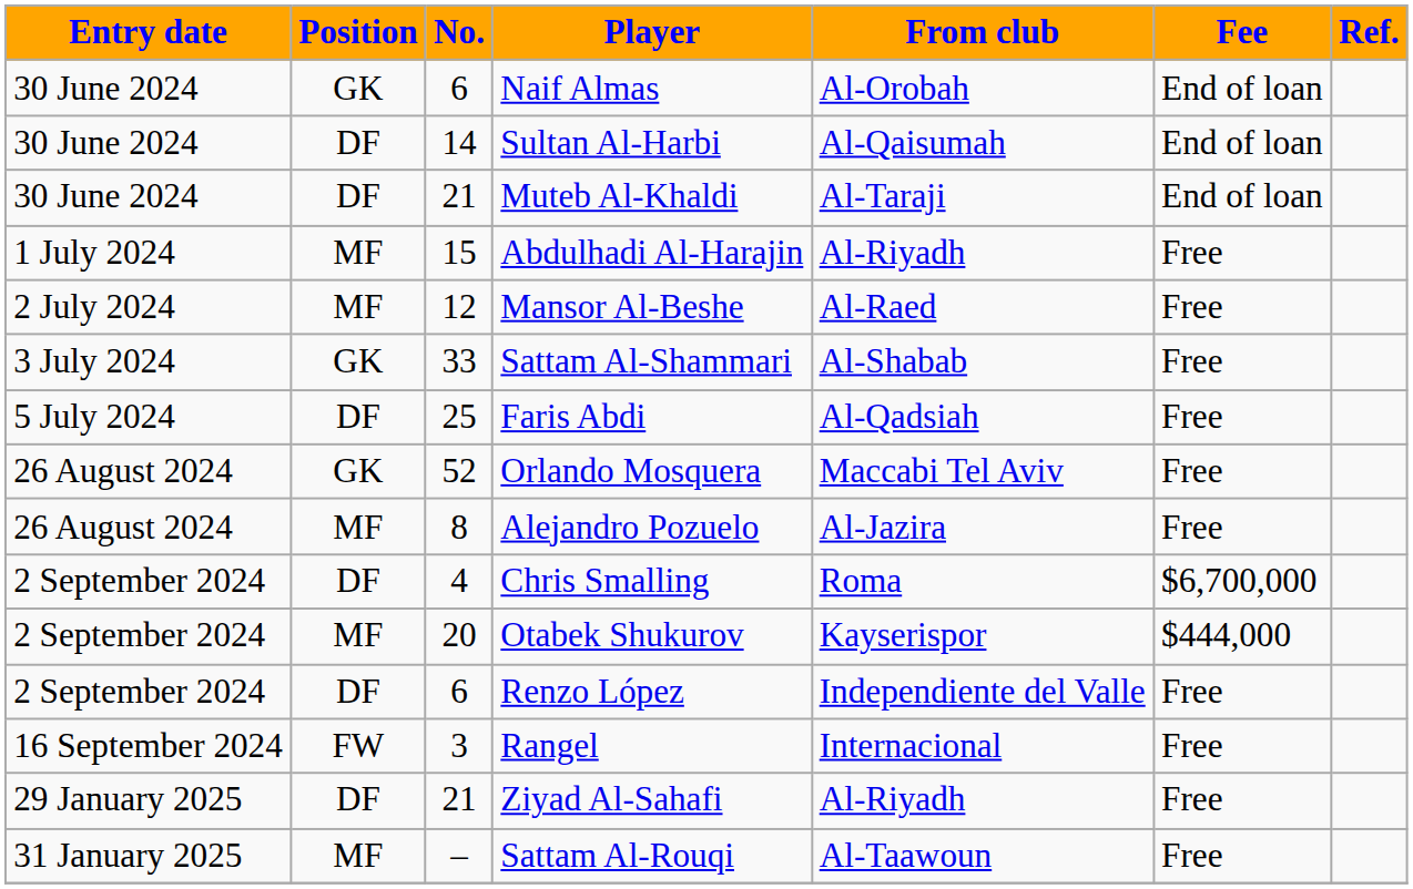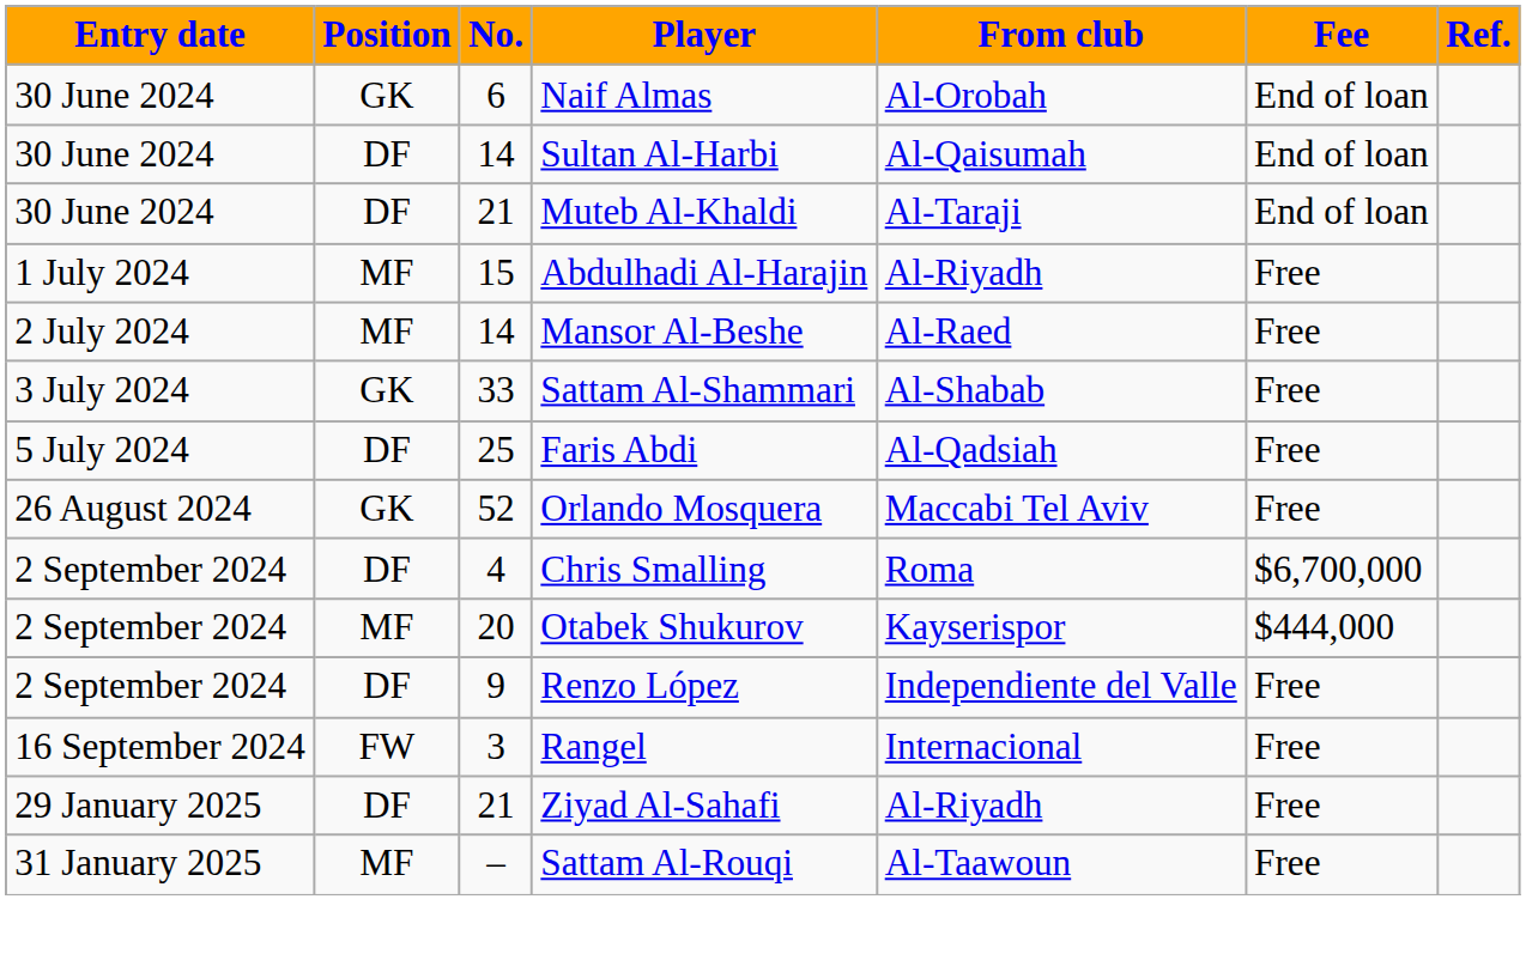Mansor Al-Beshe | No.: 12 -> 14
- row: 26 August 2024 | MF | 8 | Alejandro Pozuelo | Al-Jazira | Free
Renzo López | No.: 6 -> 9
